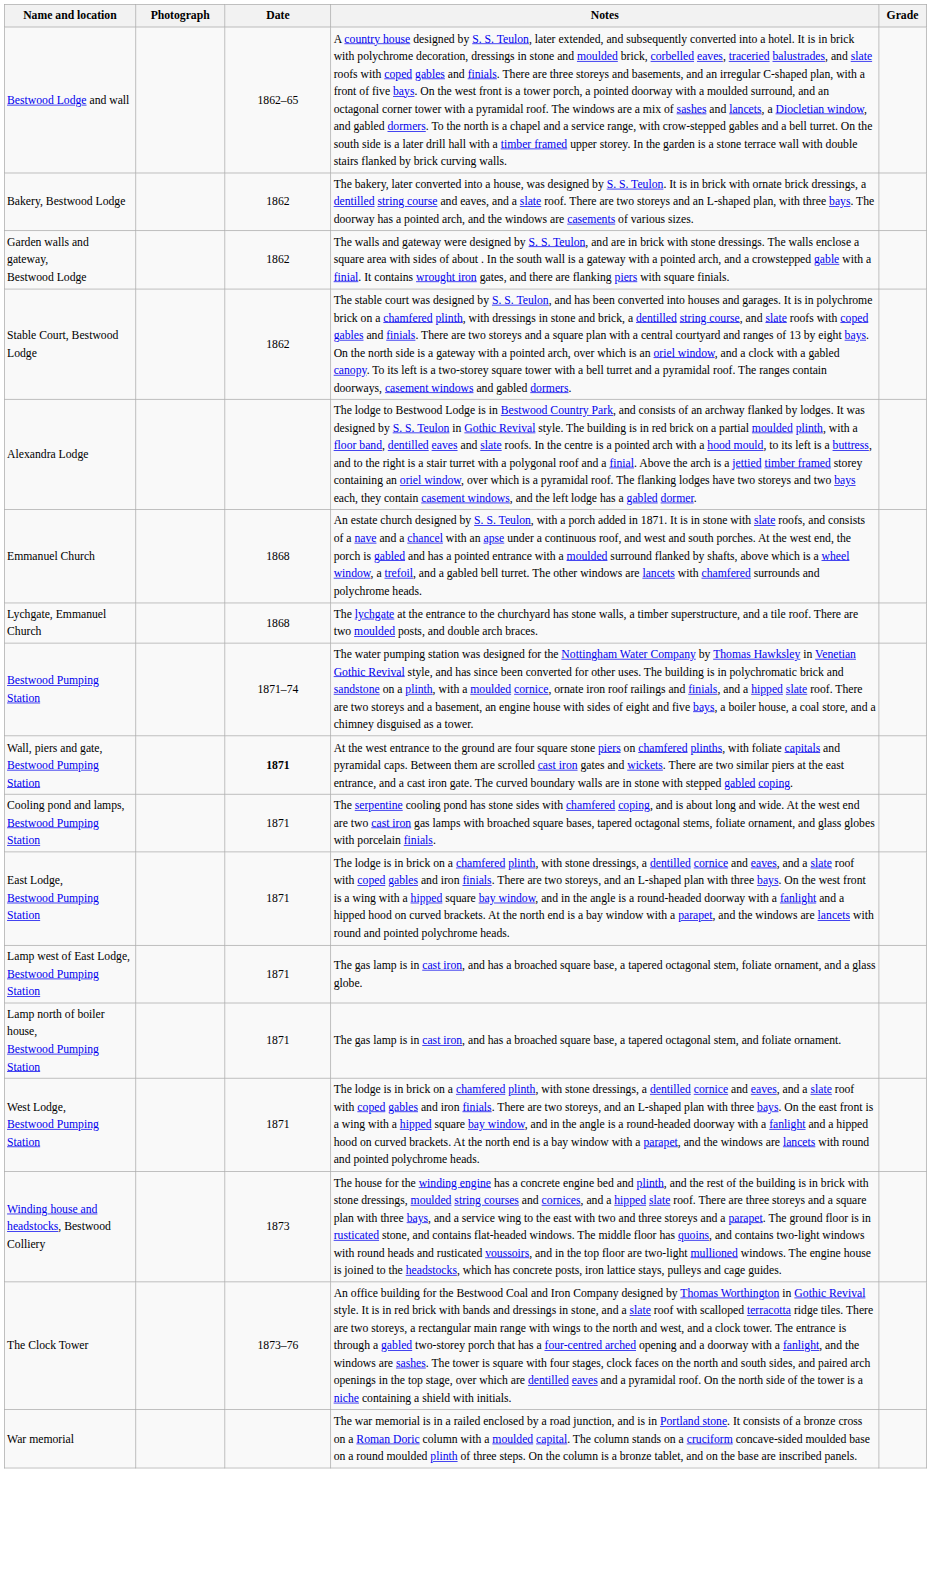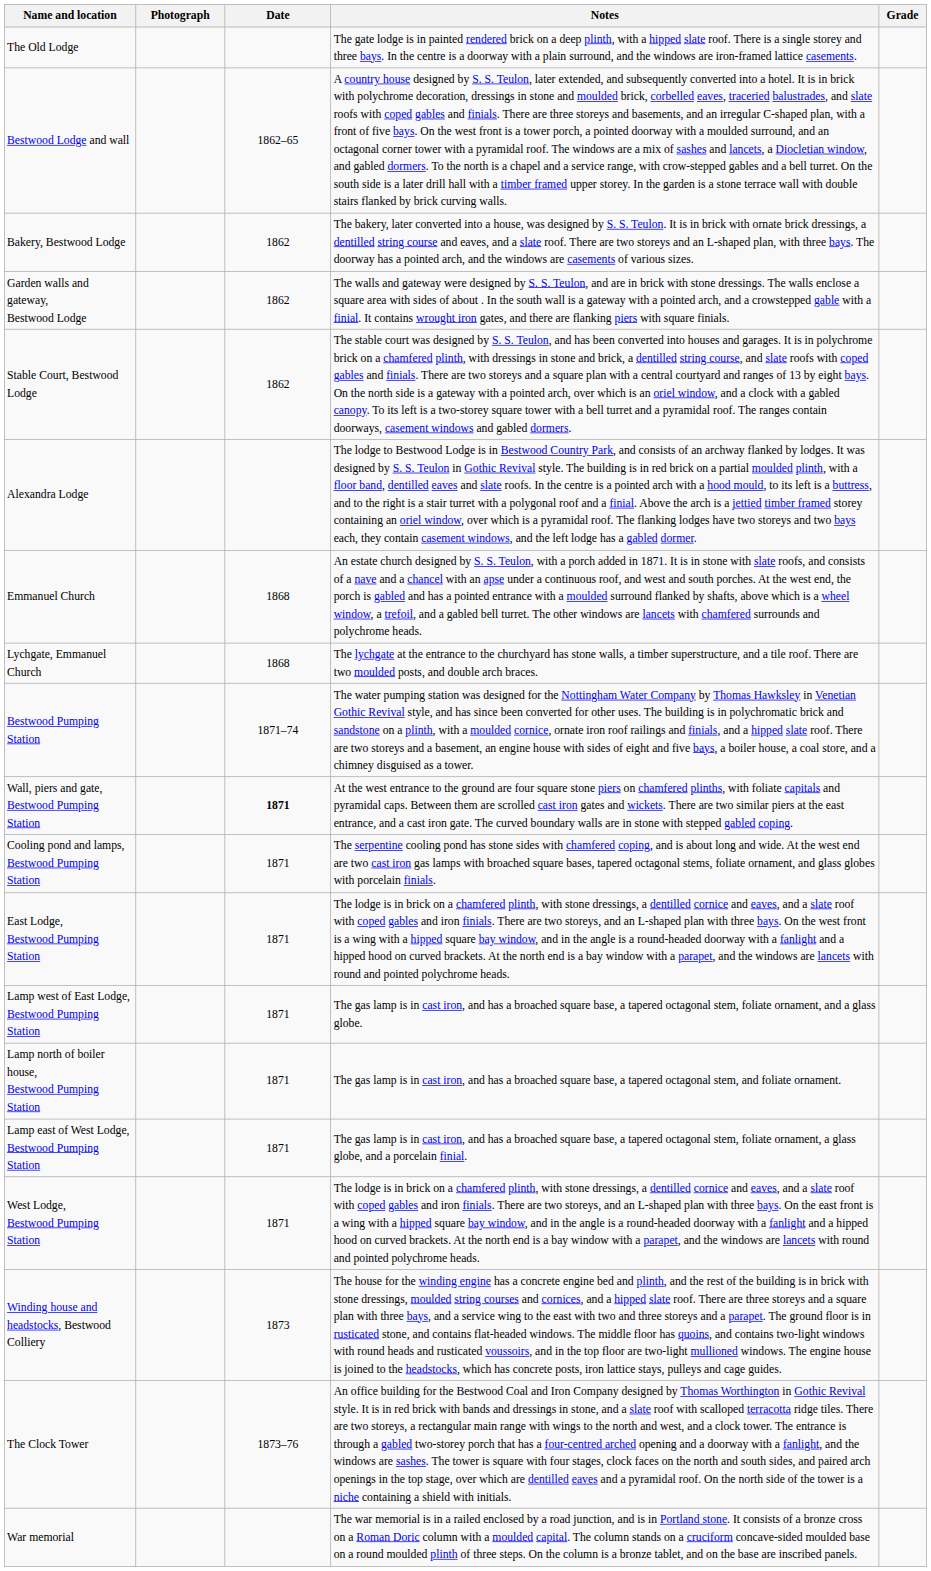+ row: The Old Lodge | The gate lodge is in painted rendered brick on a deep plinth, with a hipped slate roof. There is a single storey and three bays. In the centre is a doorway with a plain surround, and the windows are iron-framed lattice casements.
+ row: Lamp east of West Lodge, Bestwood Pumping Station | 1871 | The gas lamp is in cast iron, and has a broached square base, a tapered octagonal stem, foliate ornament, a glass globe, and a porcelain finial.
